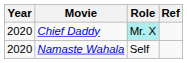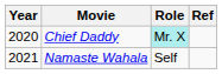Namaste Wahala | Year: 2020 -> 2021
